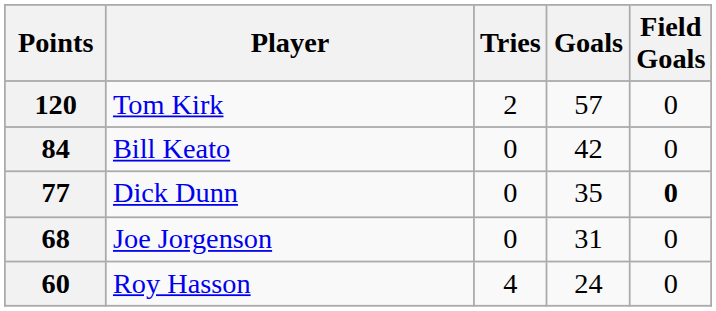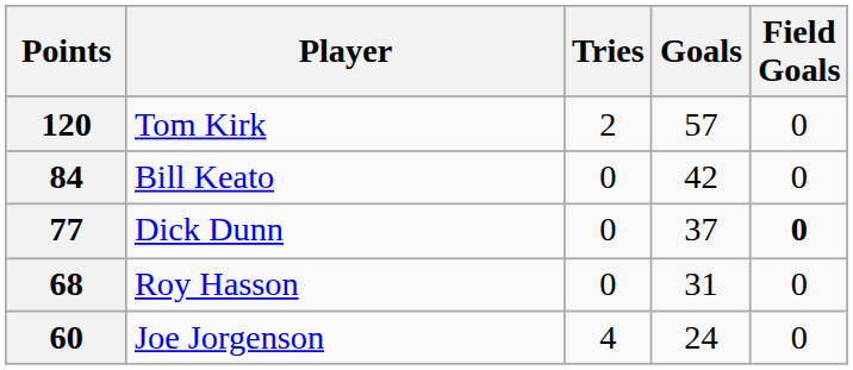77 | Goals: 35 -> 37
68 | Player: Joe Jorgenson -> Roy Hasson
60 | Player: Roy Hasson -> Joe Jorgenson
